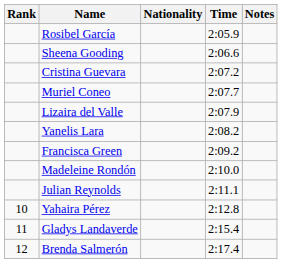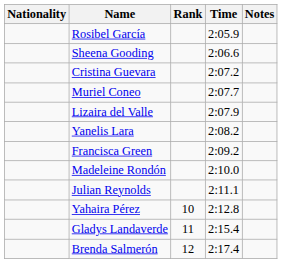columns swapped: Rank <-> Nationality
